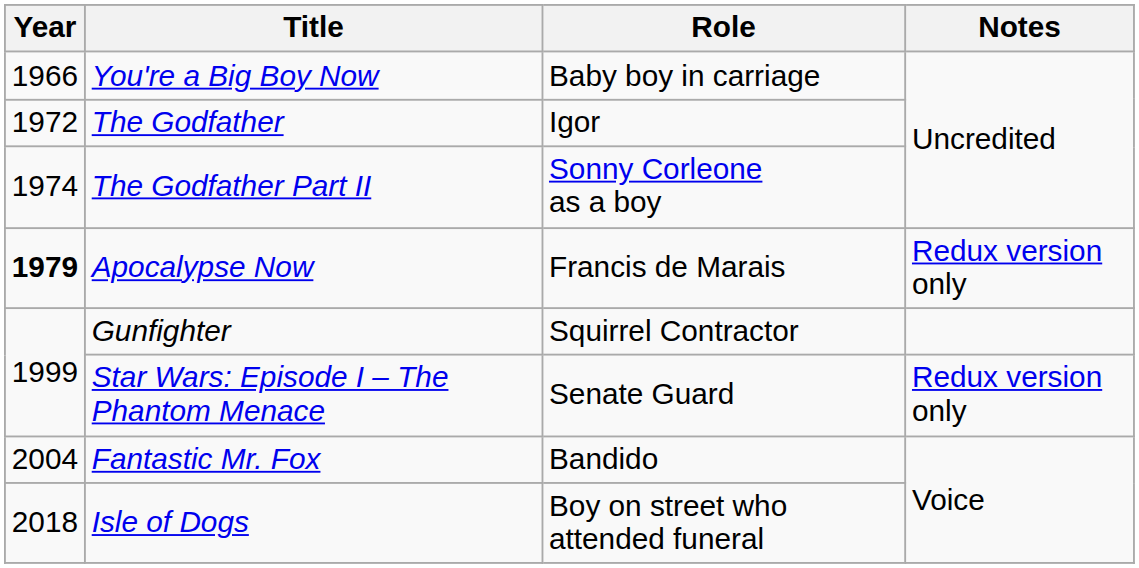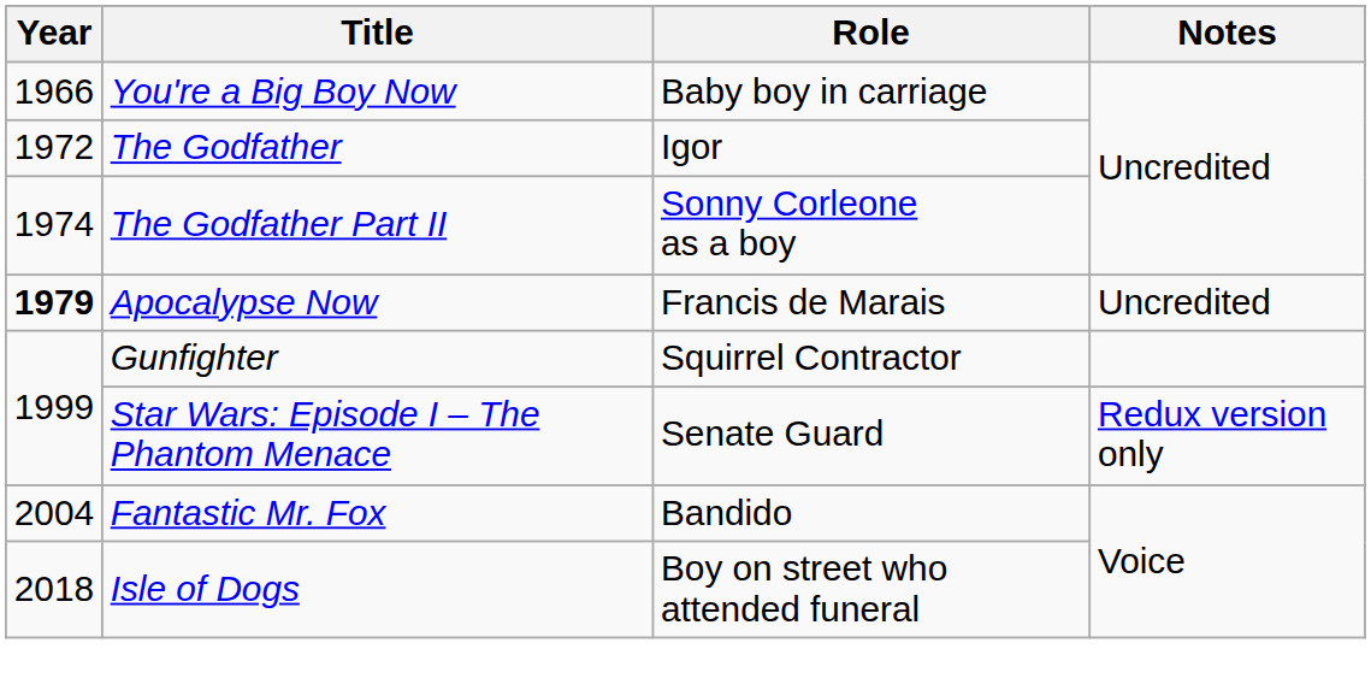Apocalypse Now | Notes: Redux version only -> Uncredited
